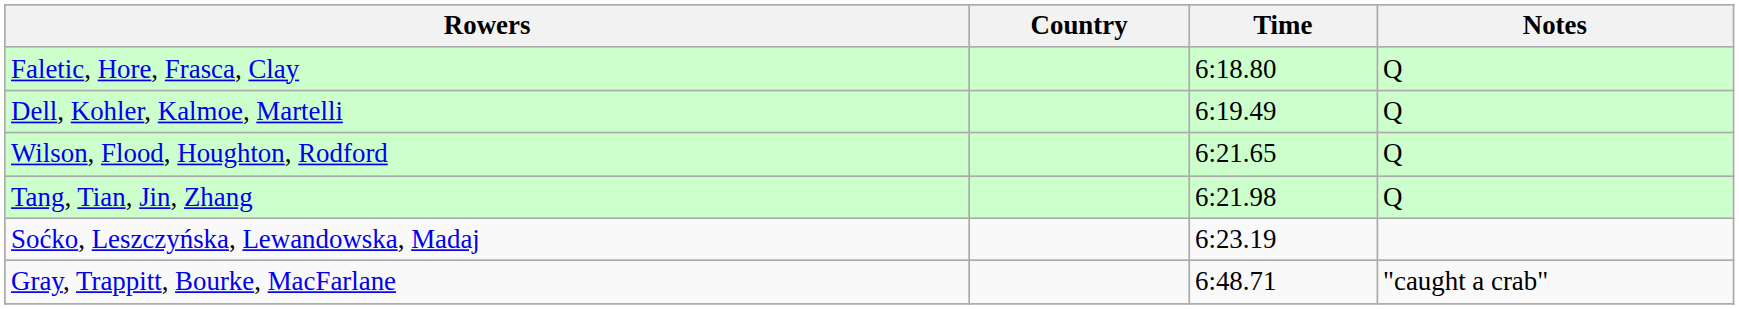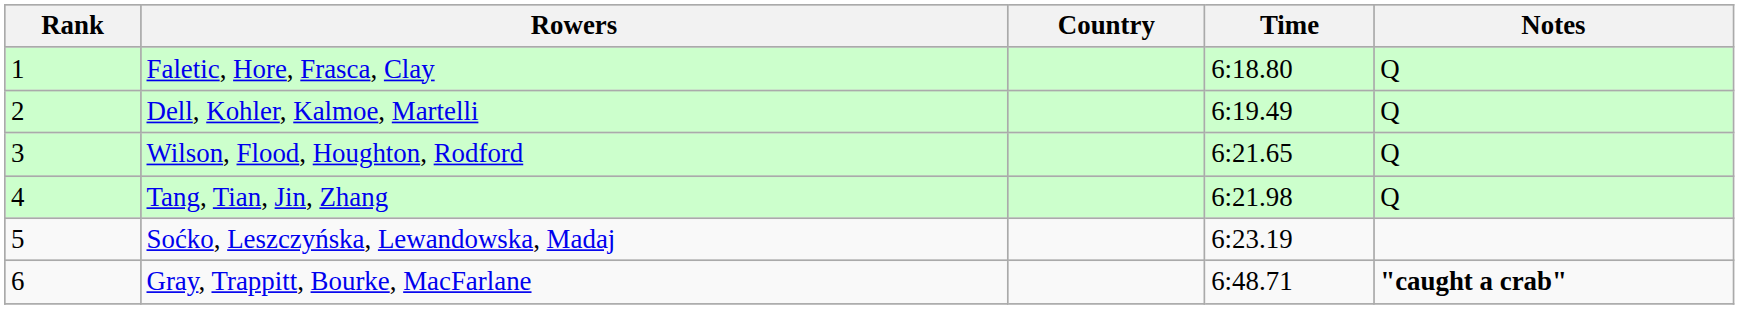+ column: Rank | 1 | 2 | 3 | 4 | 5 | 6
Gray, Trappitt, Bourke, MacFarlane | Notes: normal -> bold
